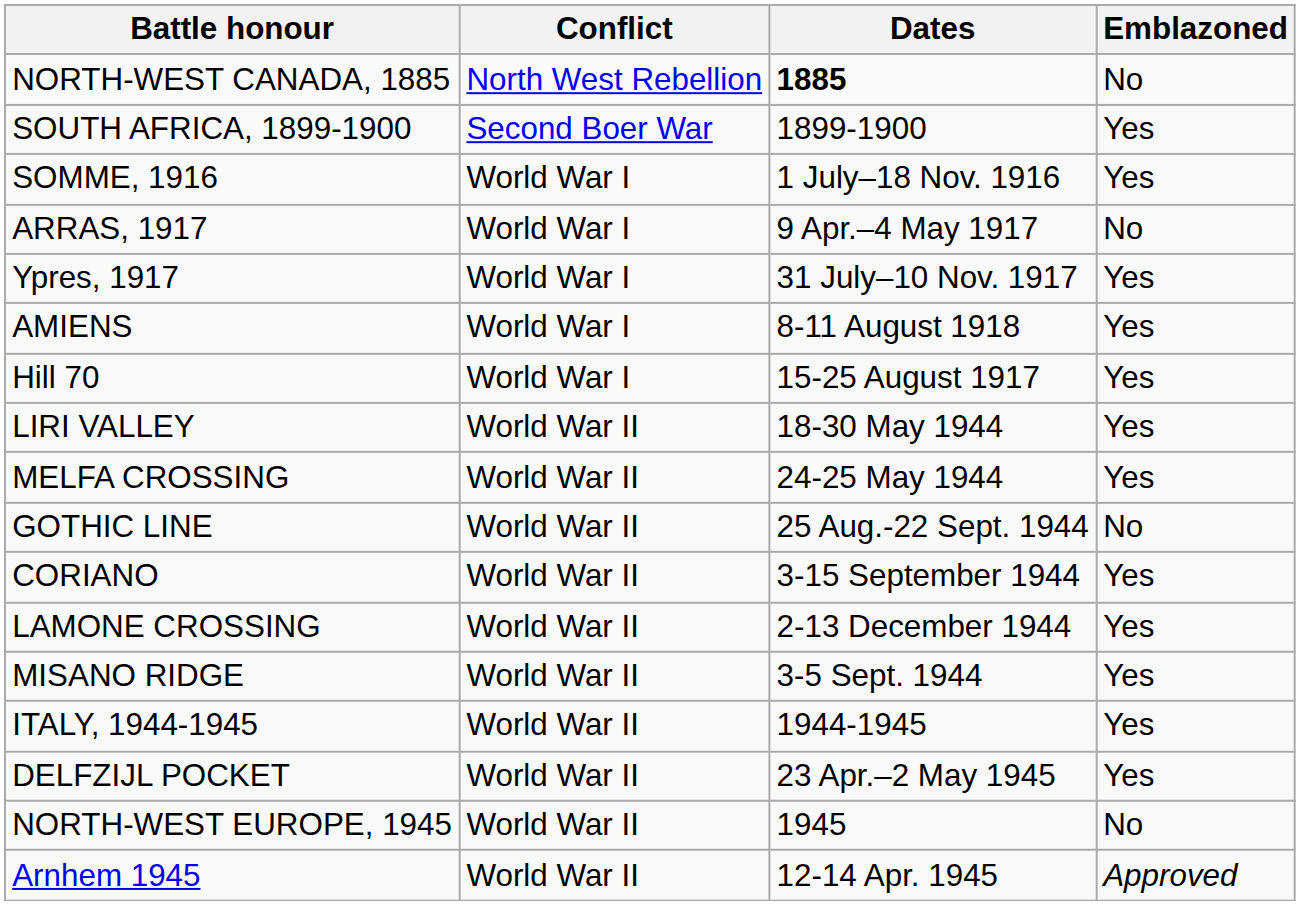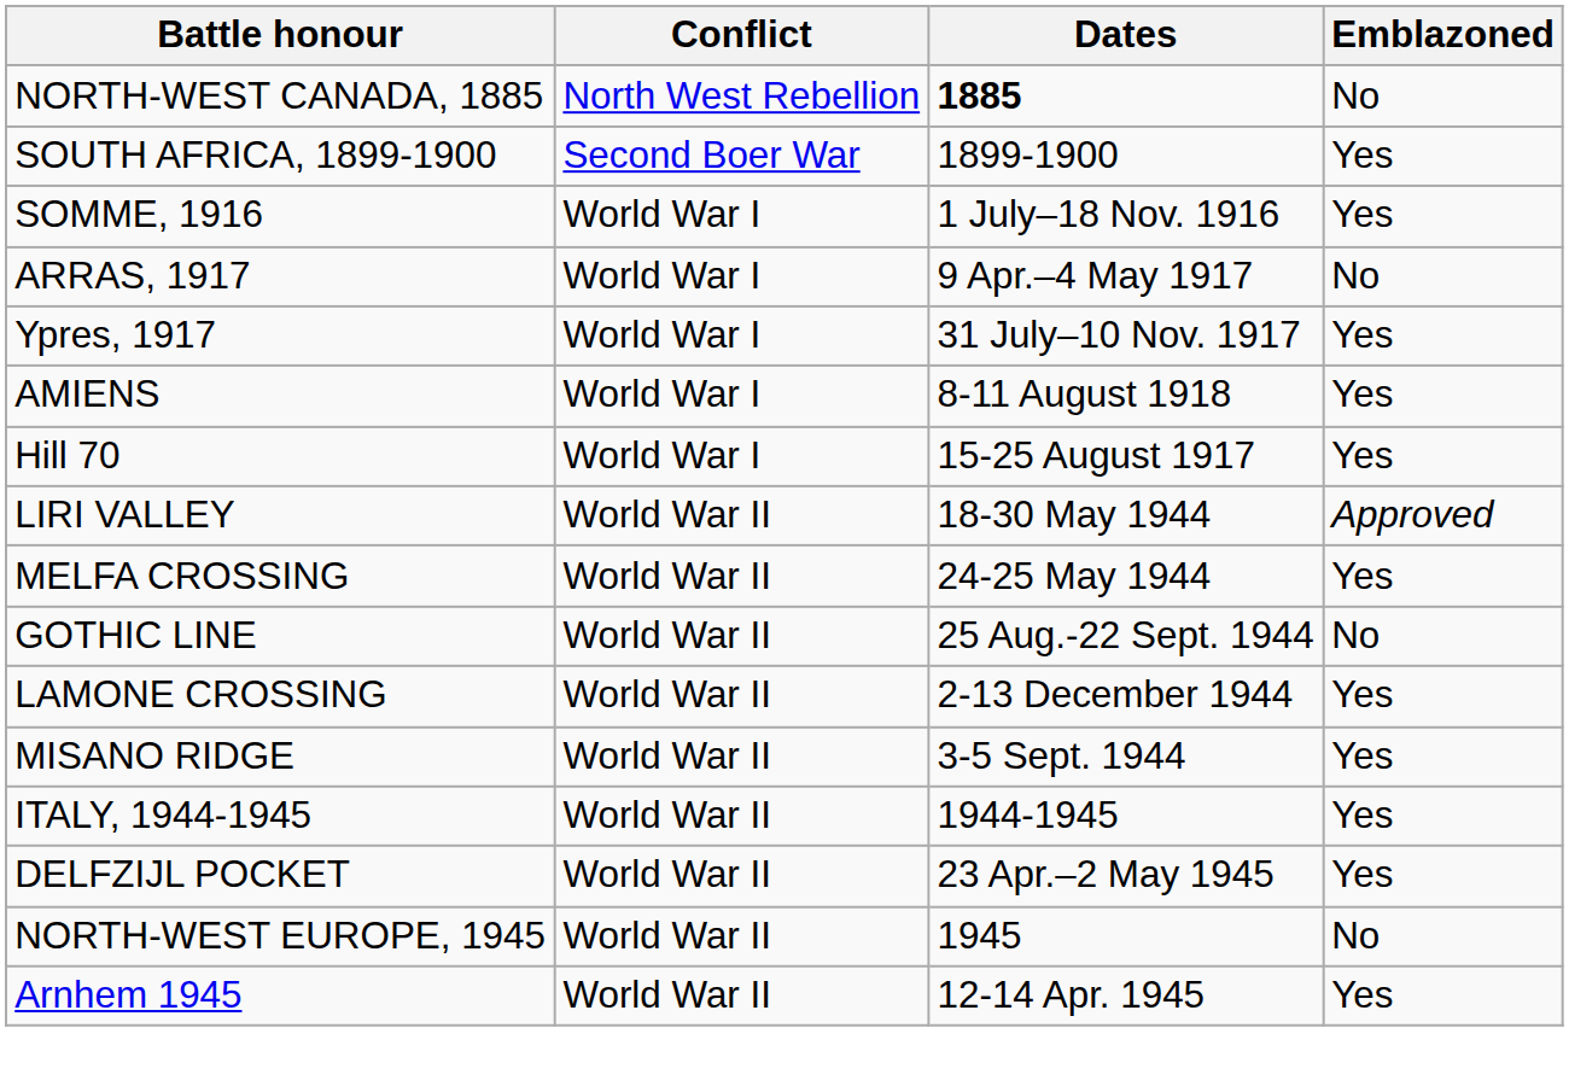LIRI VALLEY | Emblazoned: Yes -> Approved
- row: CORIANO | World War II | 3-15 September 1944 | Yes
Arnhem 1945 | Emblazoned: Approved -> Yes
